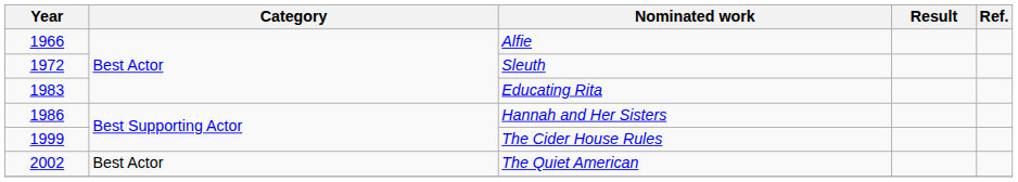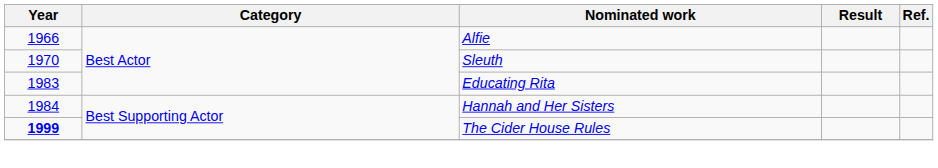Sleuth | Year: 1972 -> 1970
Hannah and Her Sisters | Year: 1986 -> 1984
The Cider House Rules | Year: normal -> bold
- row: 2002 | Best Actor | The Quiet American
